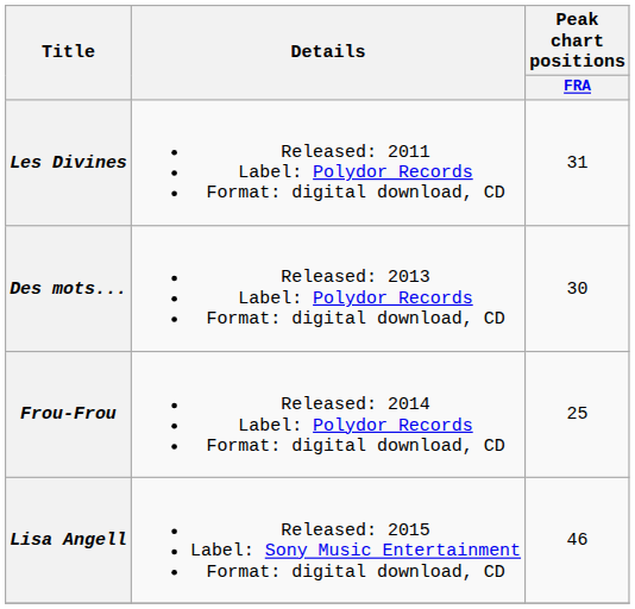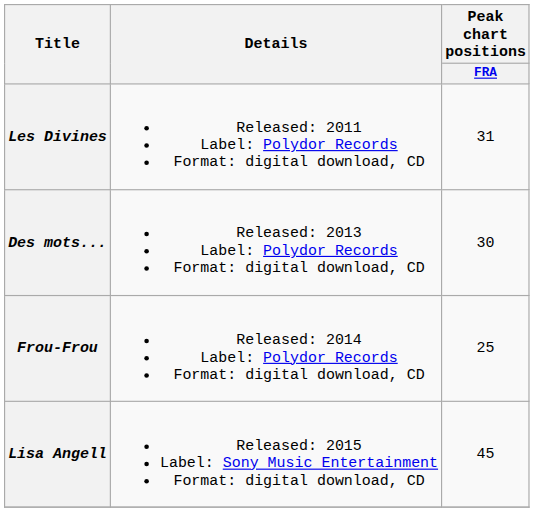Lisa Angell | Peak chart positions / FRA: 46 -> 45
